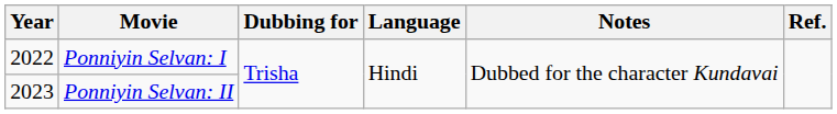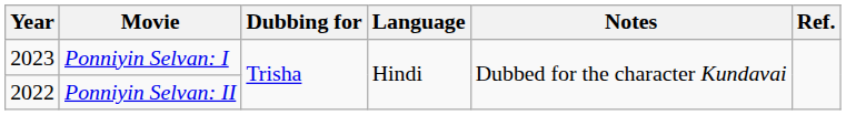Ponniyin Selvan: I | Year: 2022 -> 2023
Ponniyin Selvan: II | Year: 2023 -> 2022
